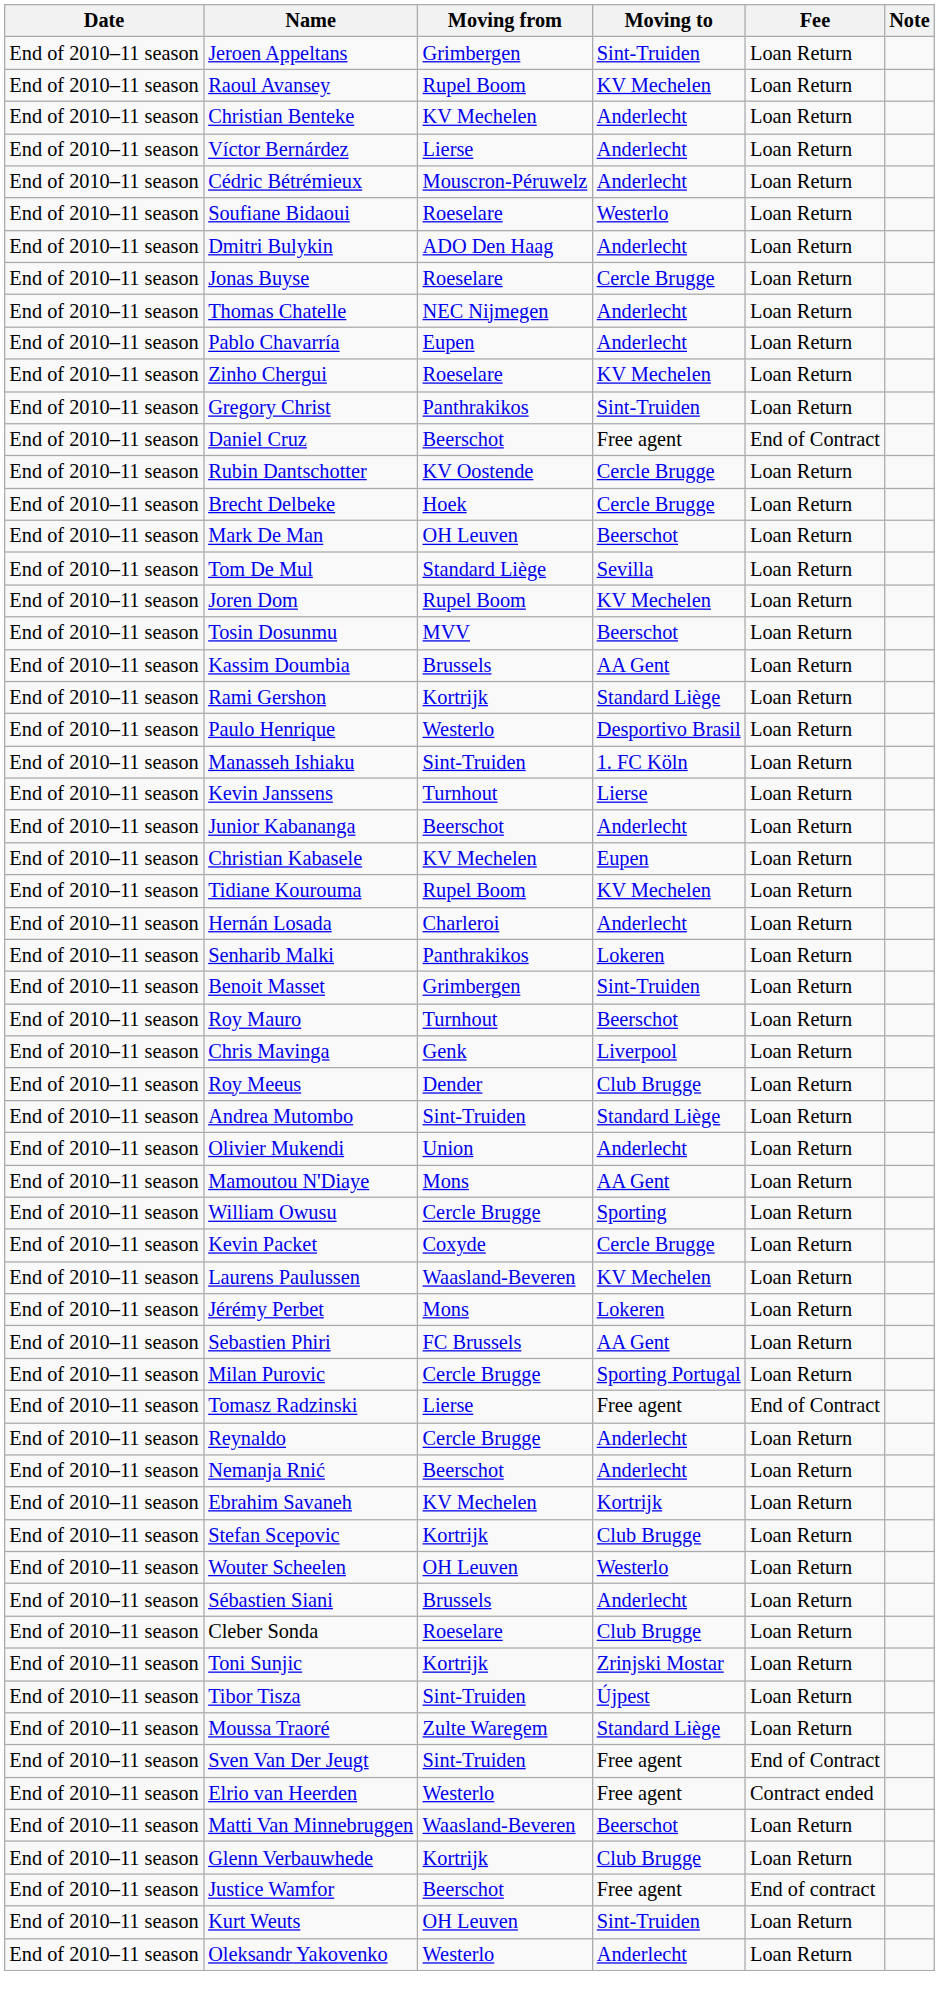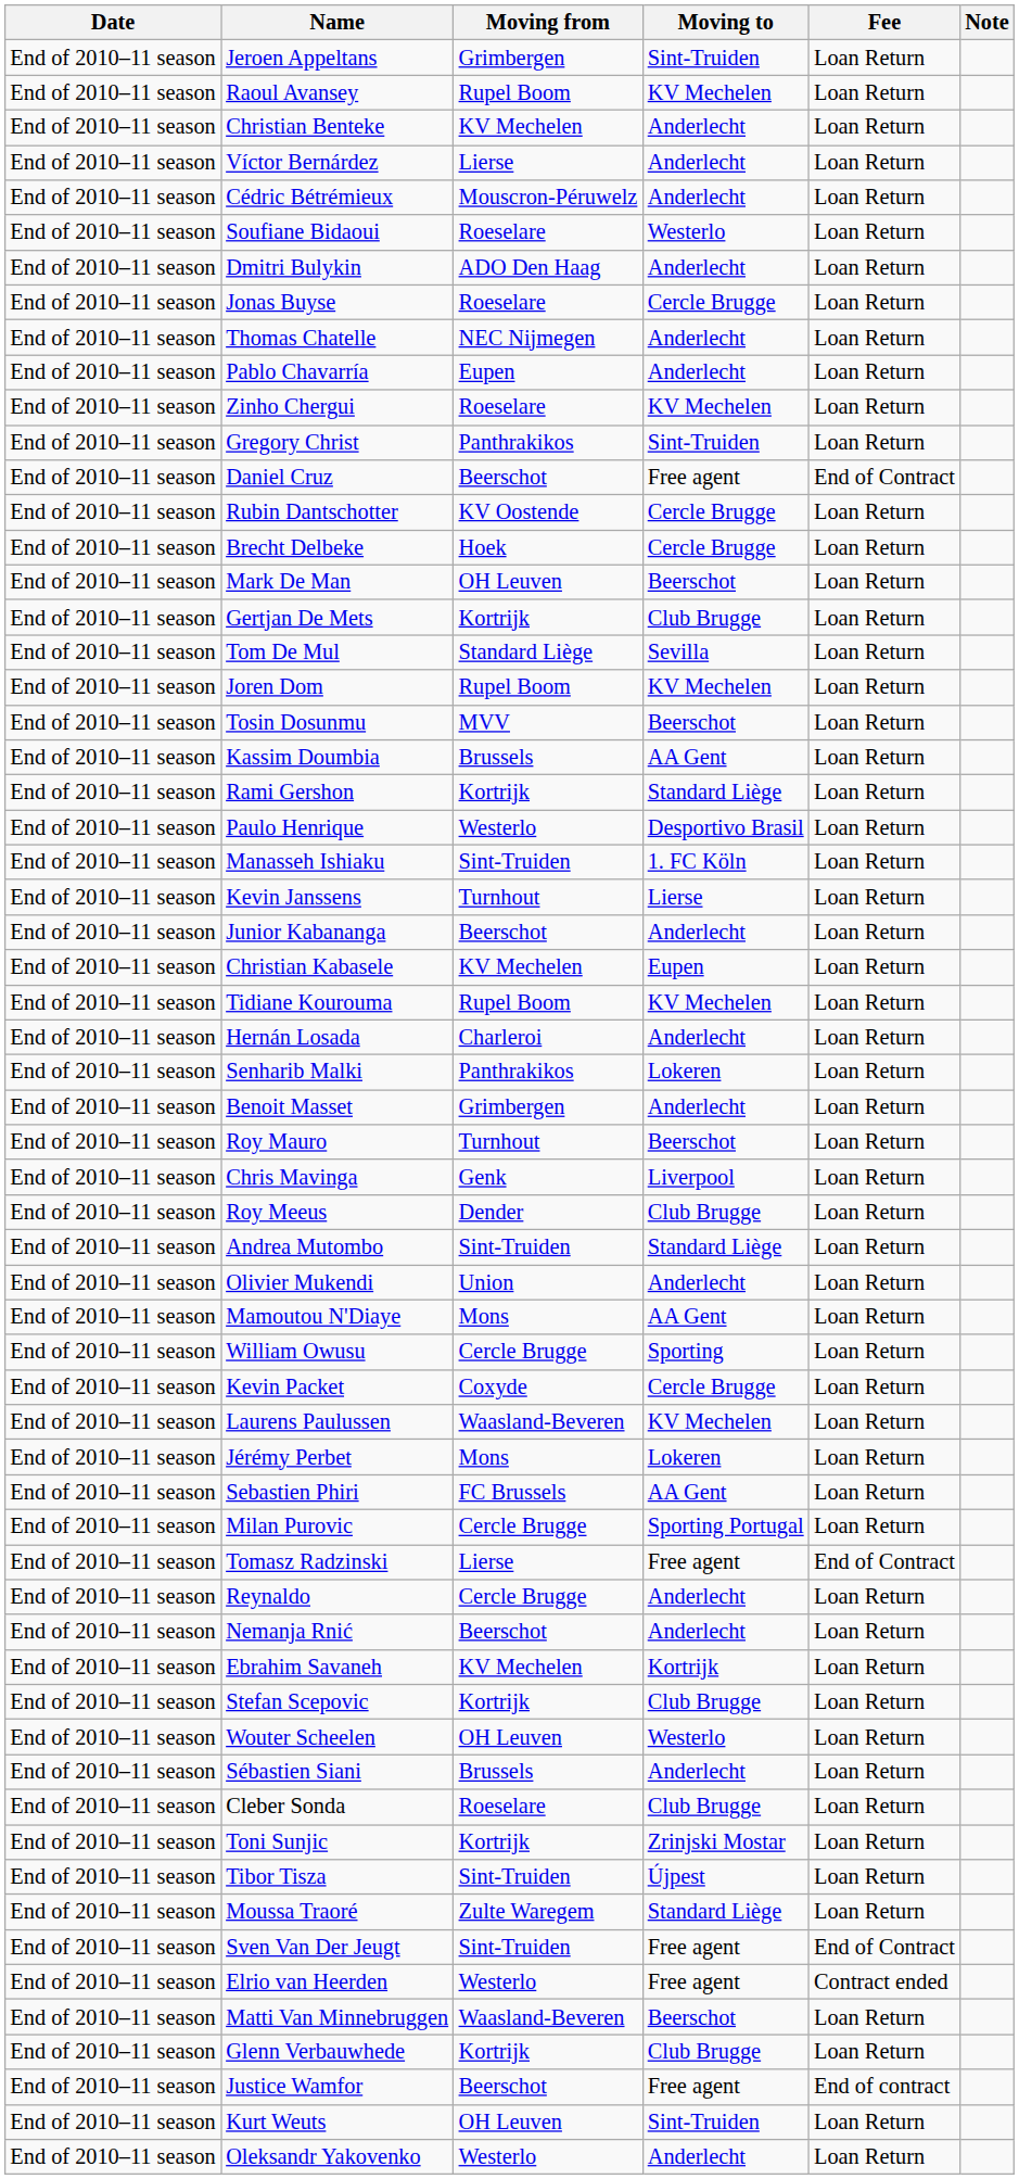+ row: End of 2010–11 season | Gertjan De Mets | Kortrijk | Club Brugge | Loan Return
Benoit Masset | Moving to: Sint-Truiden -> Anderlecht
